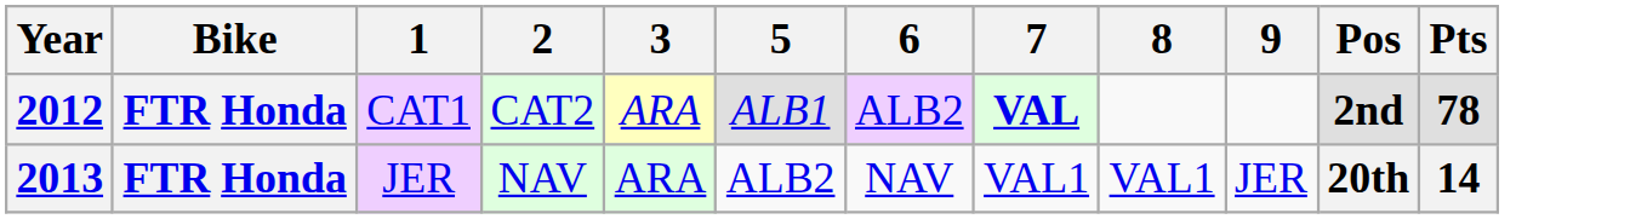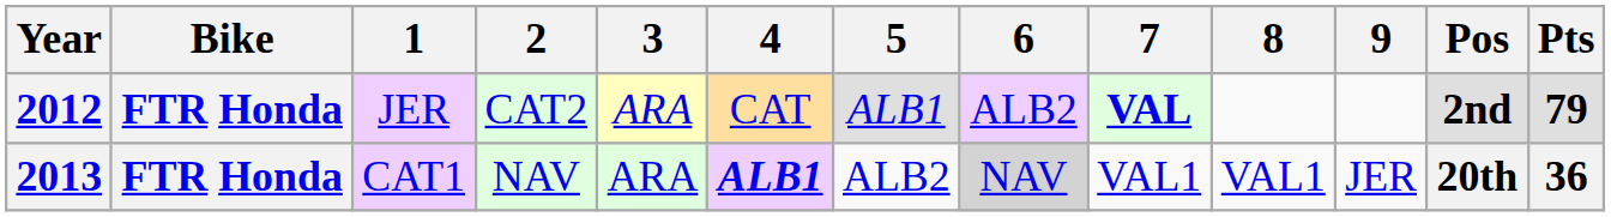+ column: 4 | CAT | ALB1
2012 | 1: CAT1 -> JER
2012 | Pts: 78 -> 79
2013 | 1: JER -> CAT1
2013 | 6: no background -> lightgrey background
2013 | Pts: 14 -> 36
